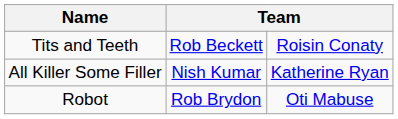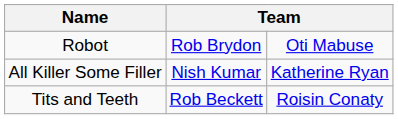rows swapped: Tits and Teeth <-> Robot
